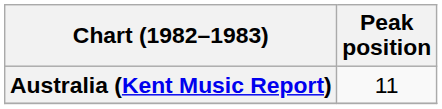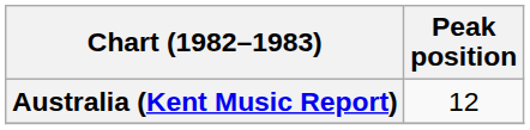Australia (Kent Music Report) | Peak position: 11 -> 12
